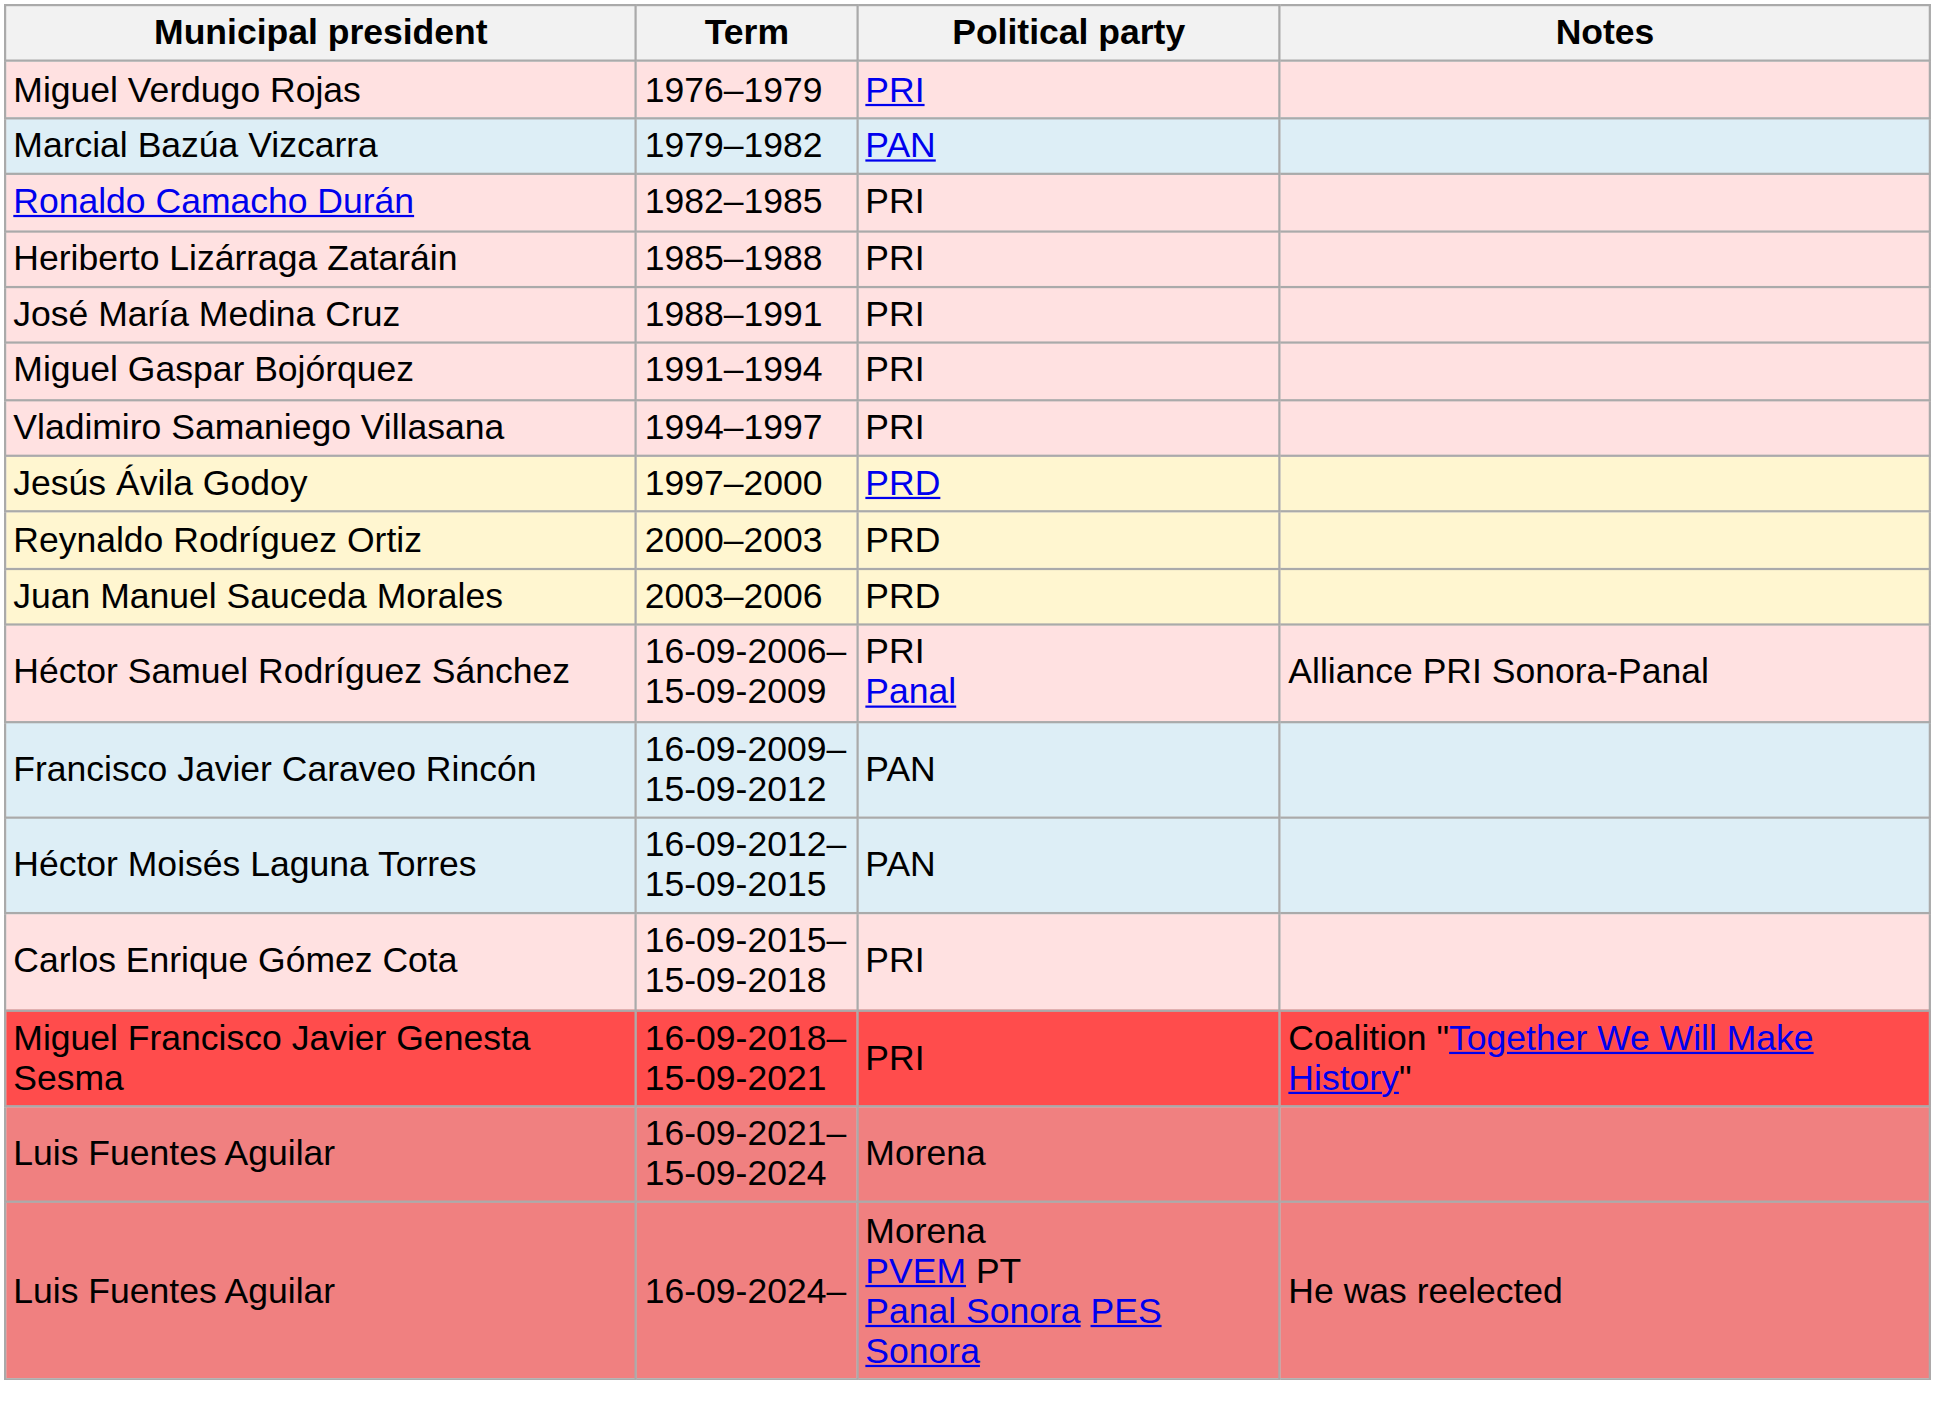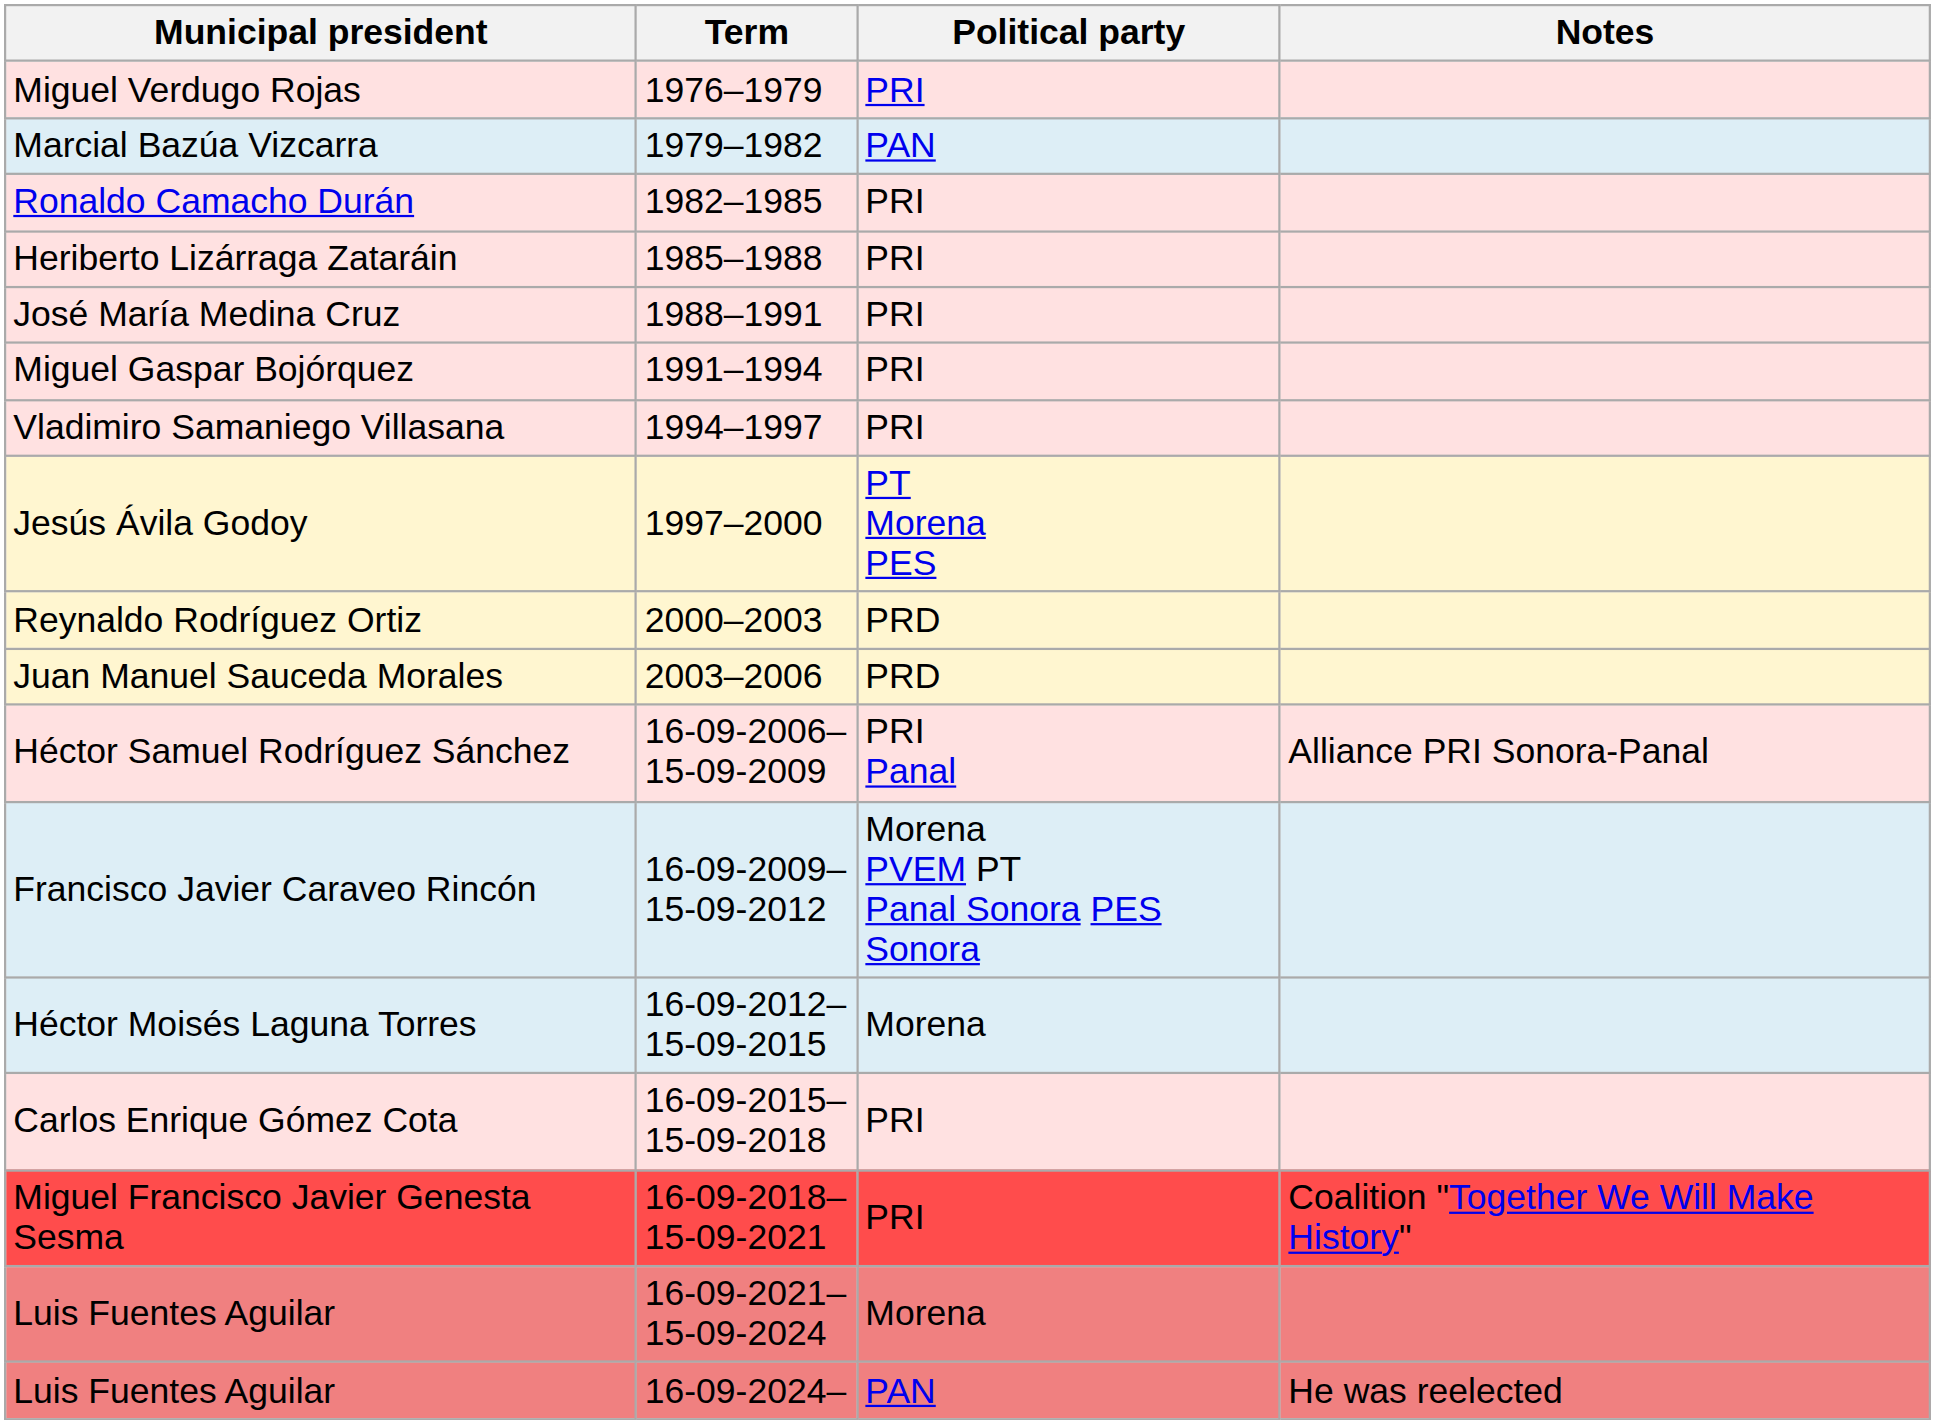Jesús Ávila Godoy | Political party: PRD -> PT Morena PES
Francisco Javier Caraveo Rincón | Political party: PAN -> Morena PVEM PT Panal Sonora PES Sonora
Héctor Moisés Laguna Torres | Political party: PAN -> Morena
Luis Fuentes Aguilar / 16-09-2024– | Political party: Morena PVEM PT Panal Sonora PES Sonora -> PAN
